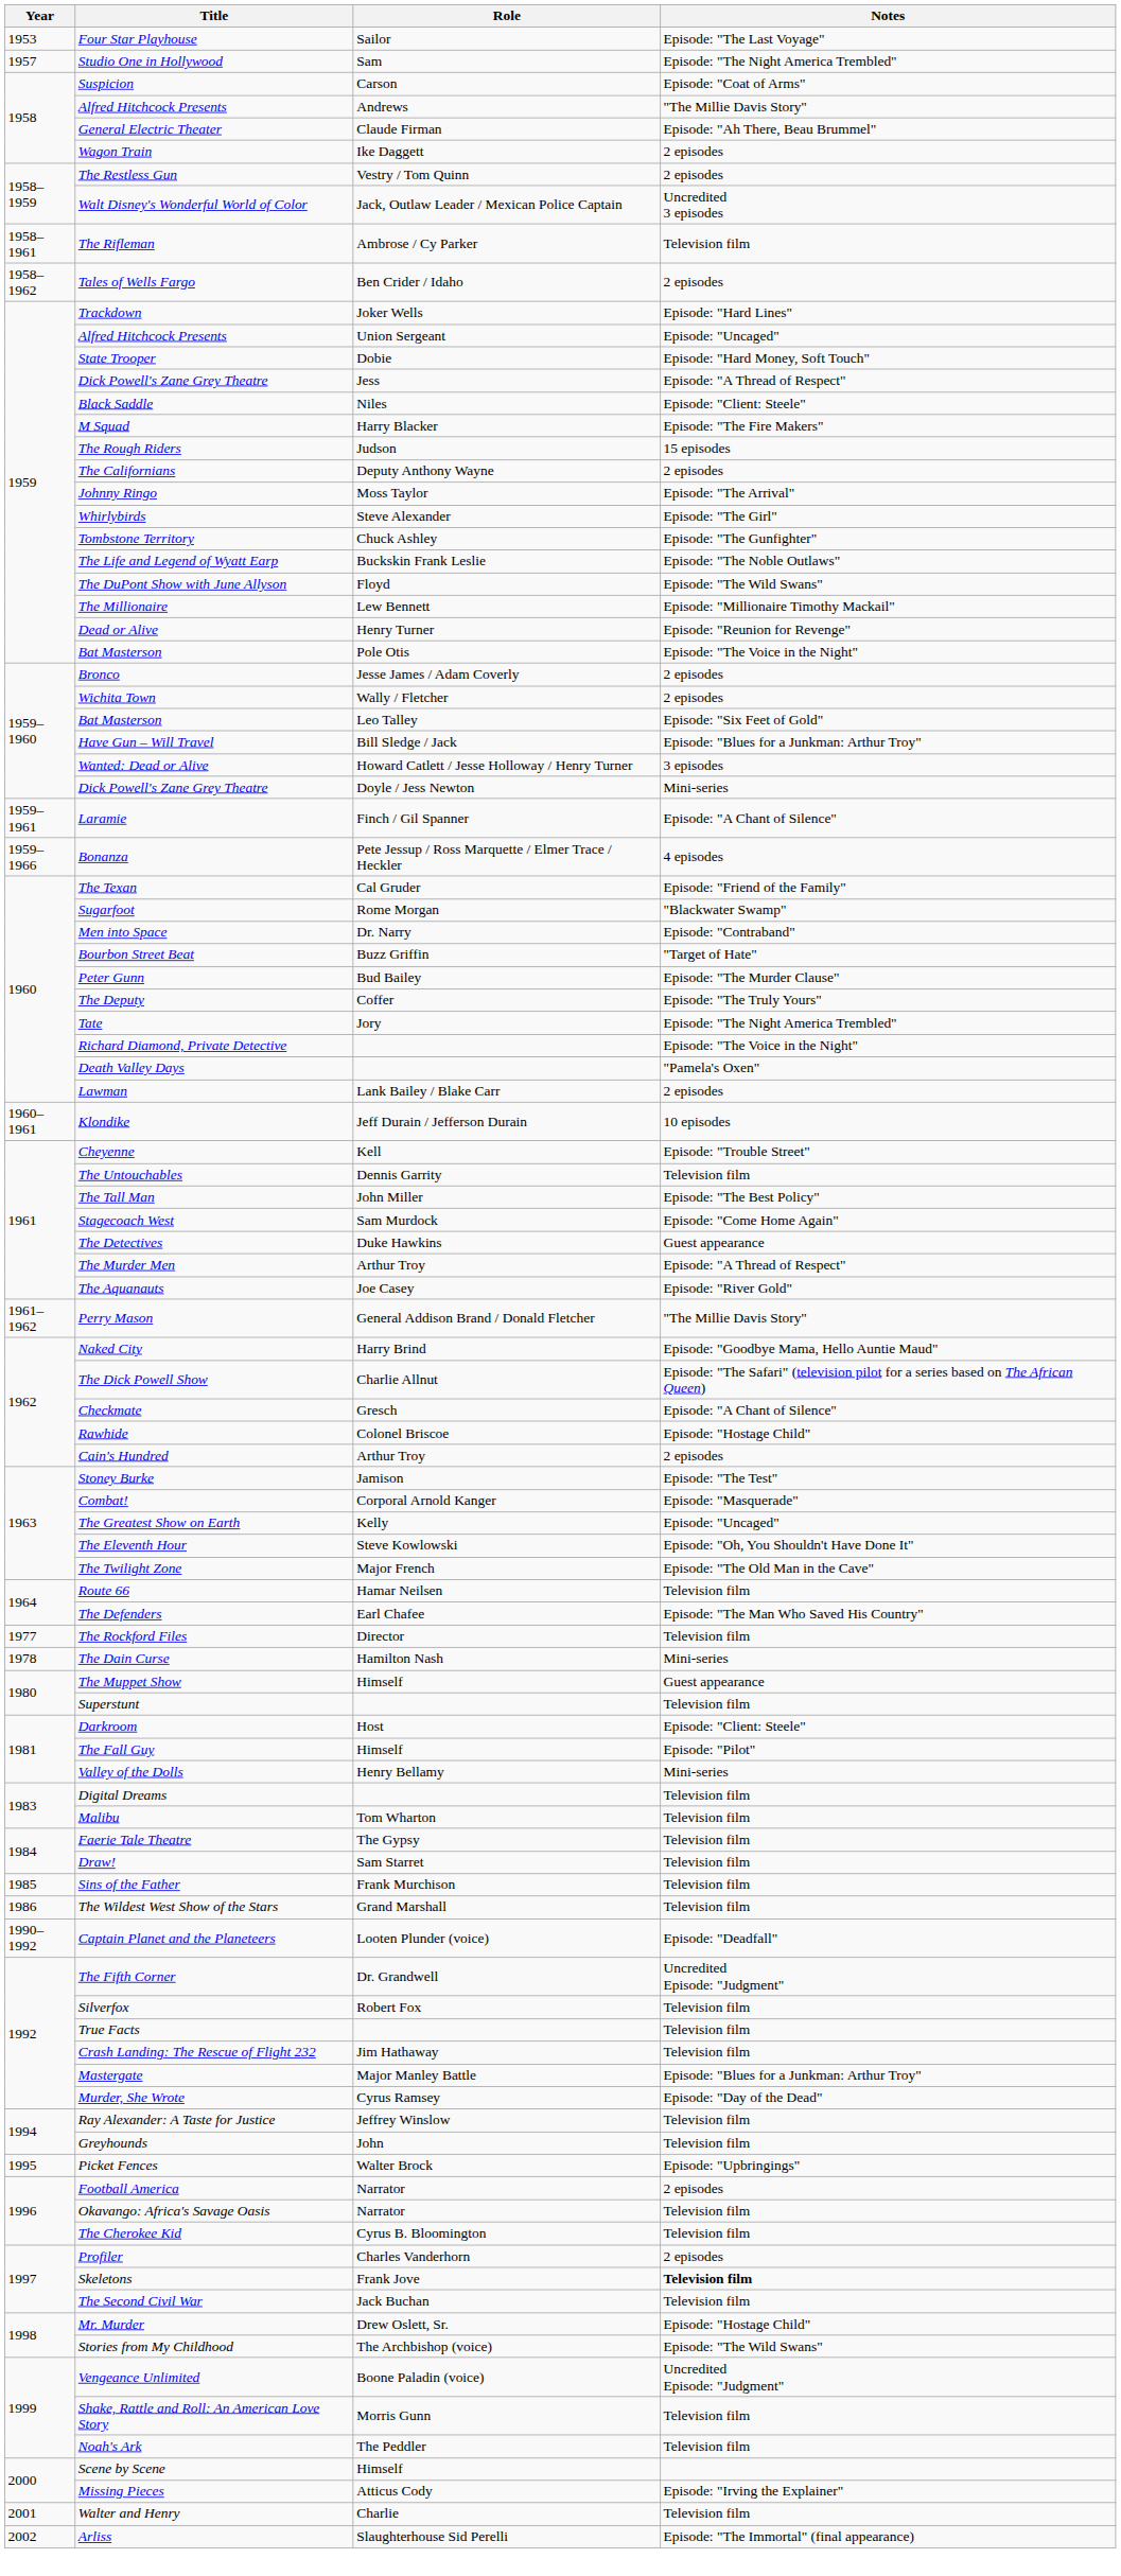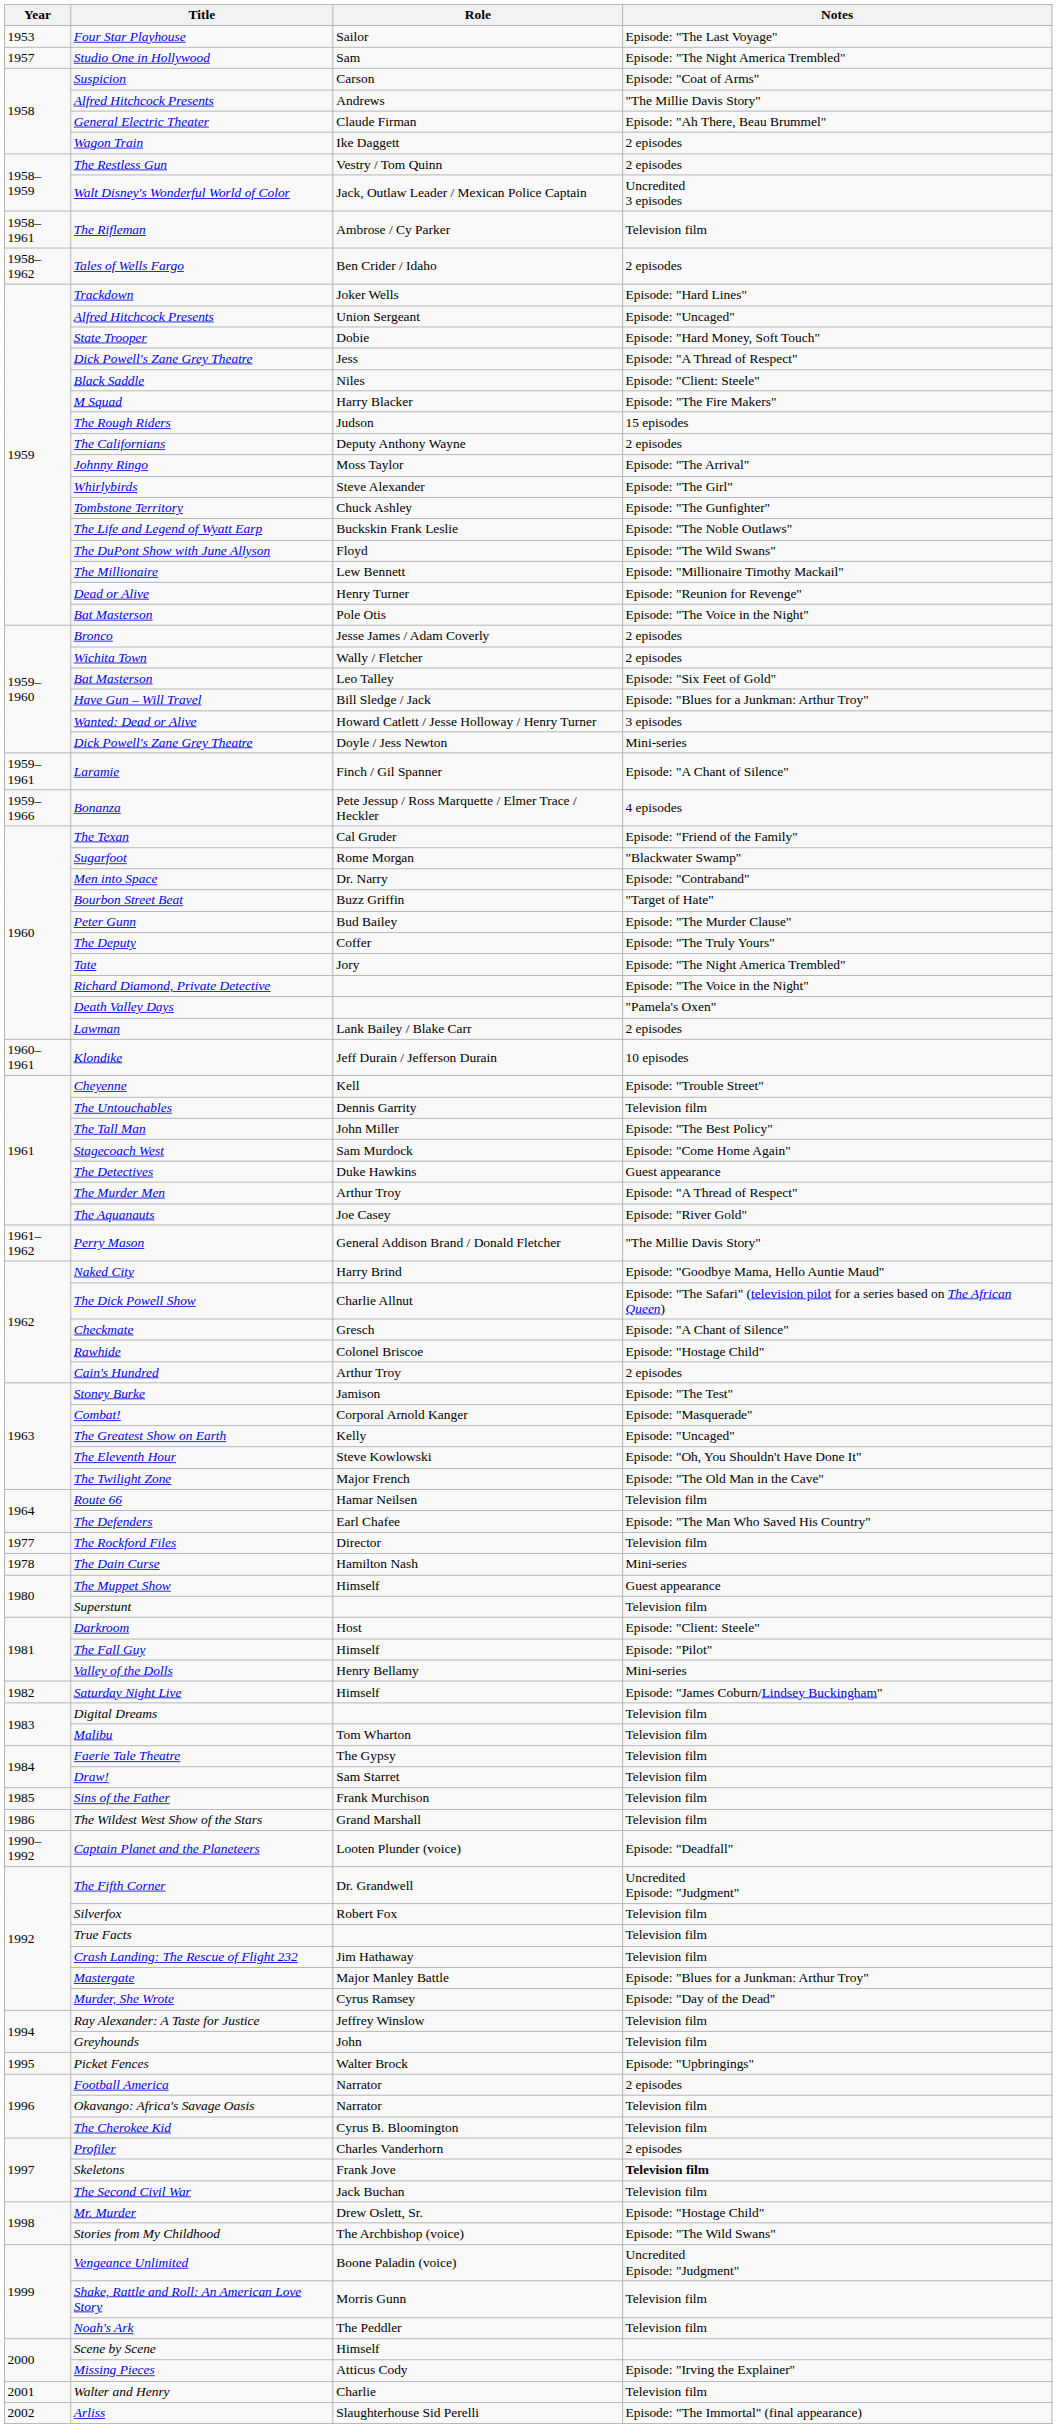+ row: 1982 | Saturday Night Live | Himself | Episode: "James Coburn/Lindsey Buckingham"
